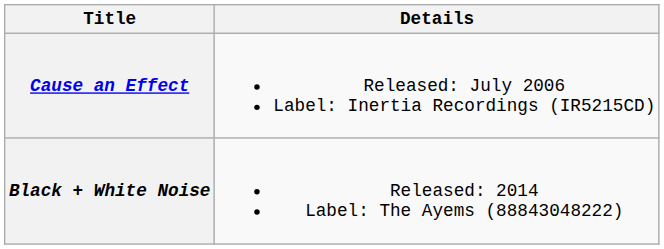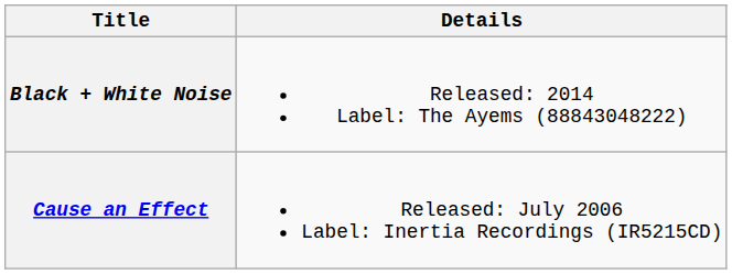rows swapped: Cause an Effect <-> Black + White Noise
